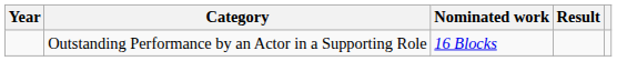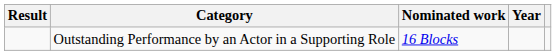columns swapped: Year <-> Result
